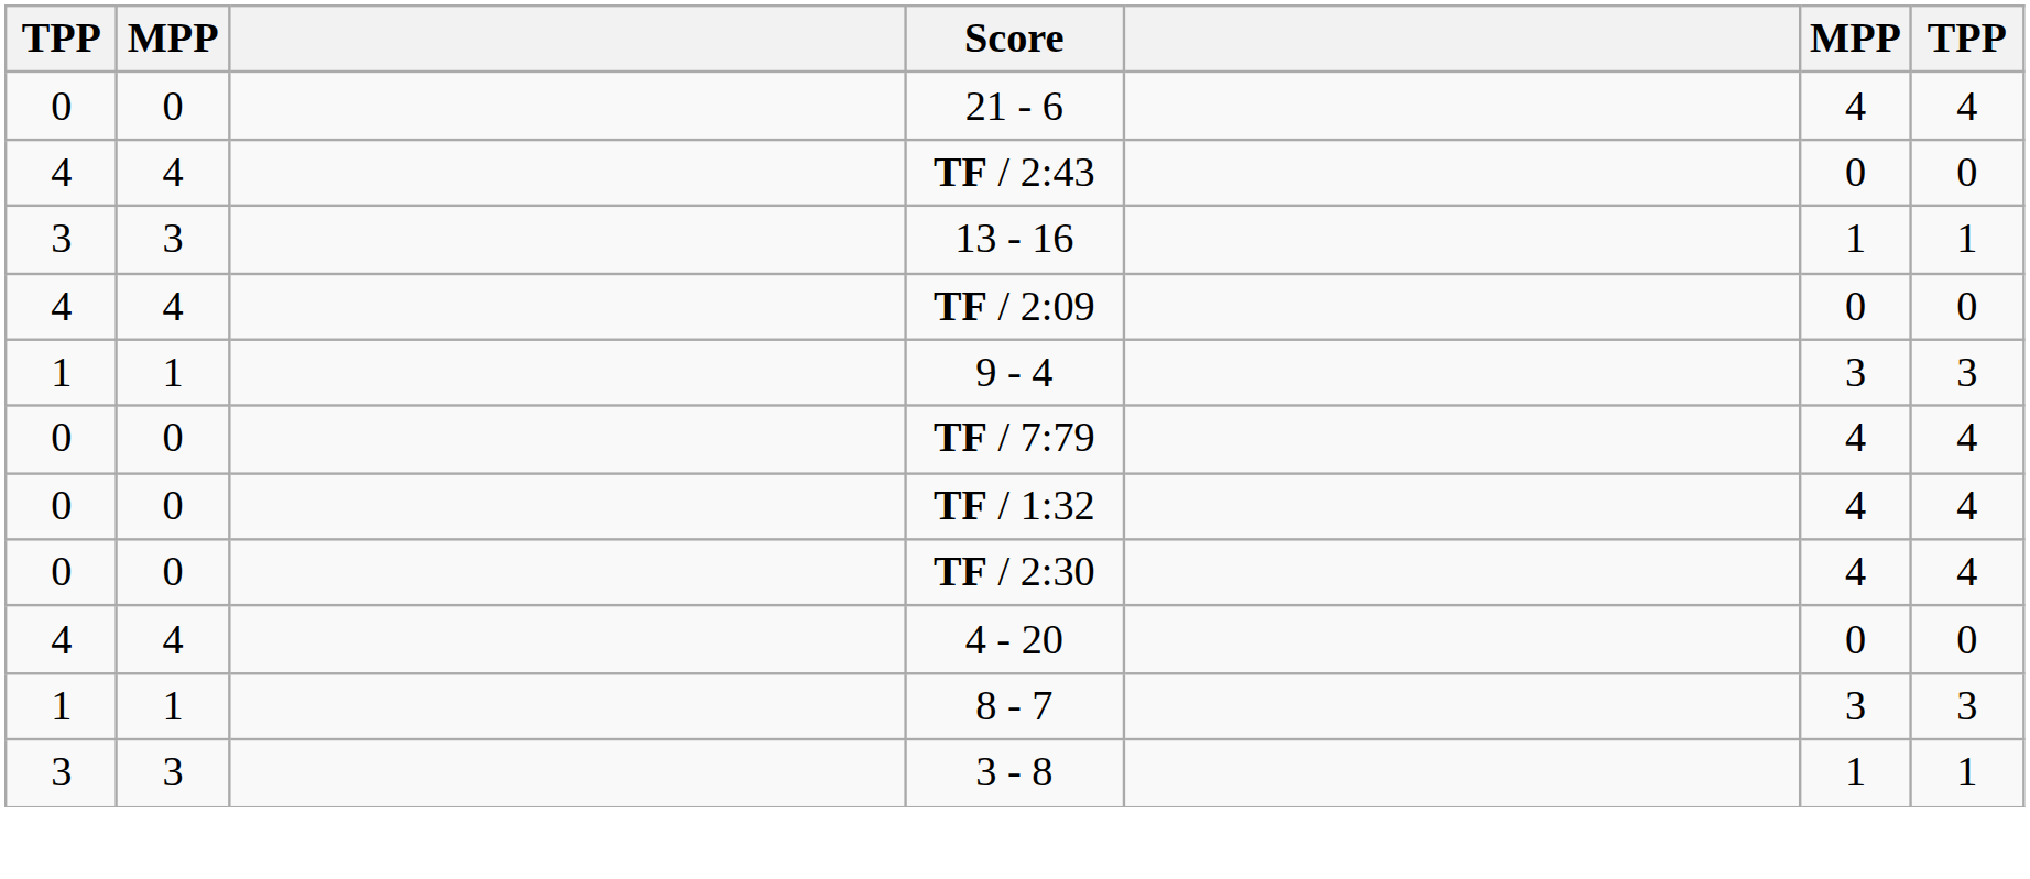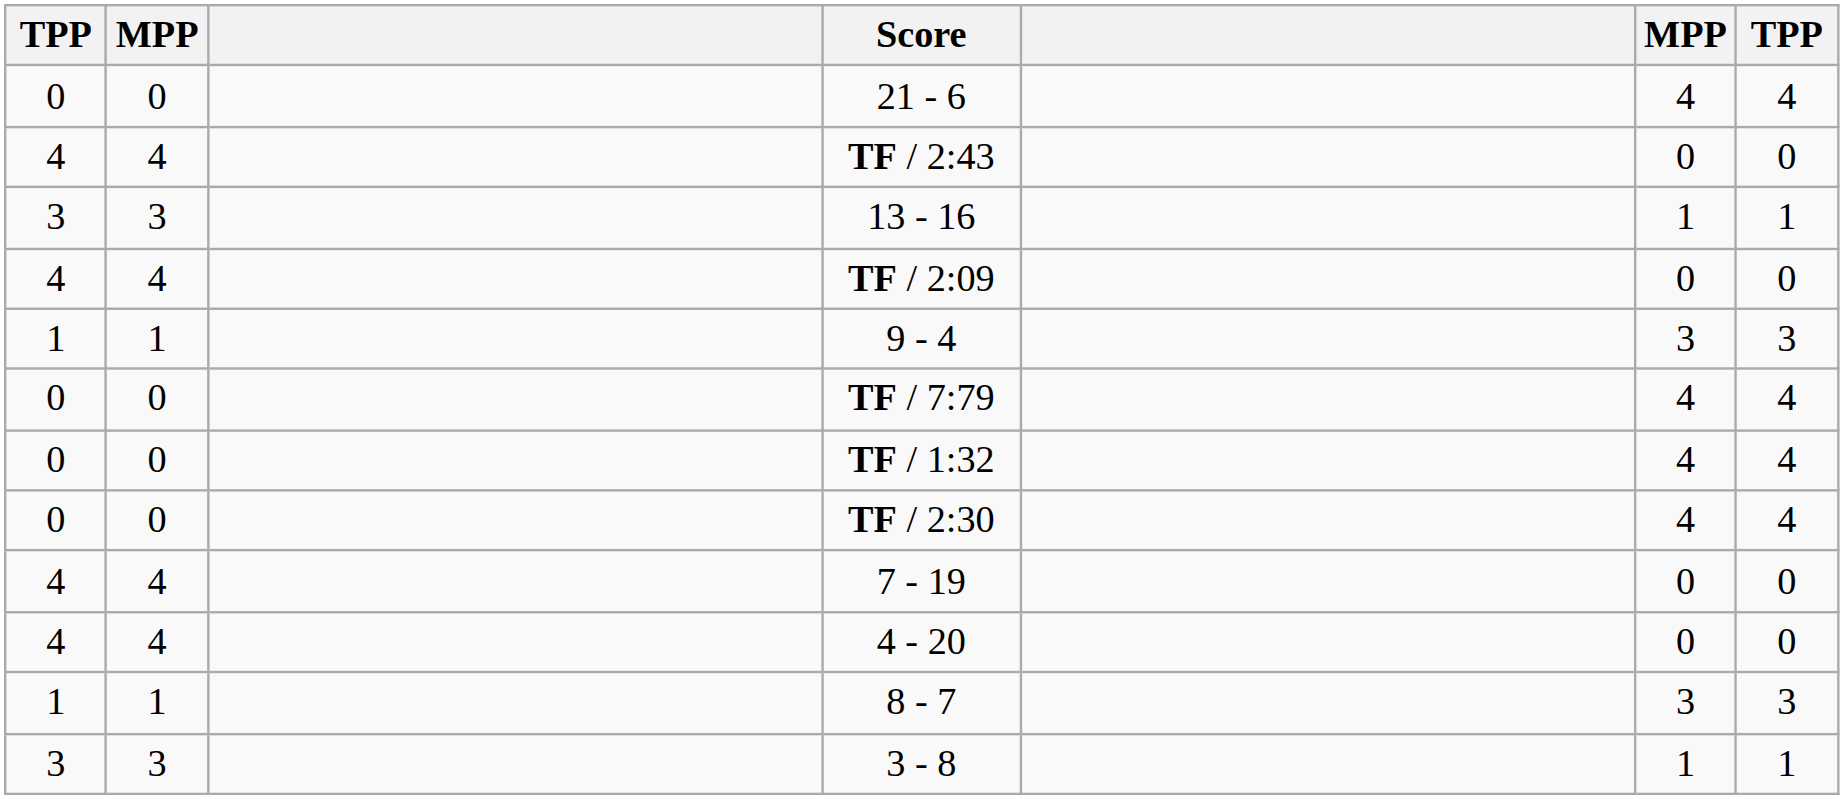+ row: 4 | 4 | 7 - 19 | 0 | 0
